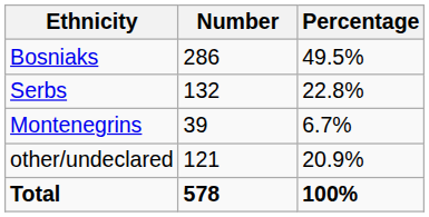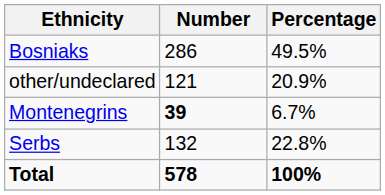rows swapped: Serbs <-> other/undeclared
Montenegrins | Number: normal -> bold
